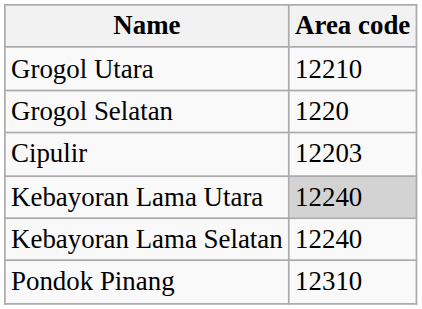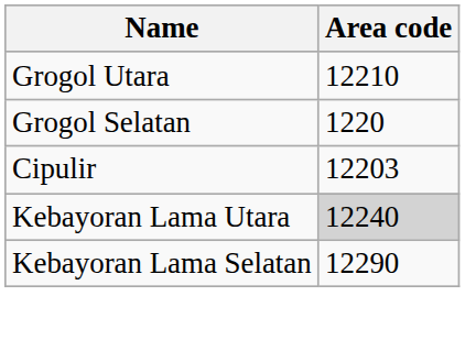Kebayoran Lama Selatan | Area code: 12240 -> 12290
- row: Pondok Pinang | 12310
